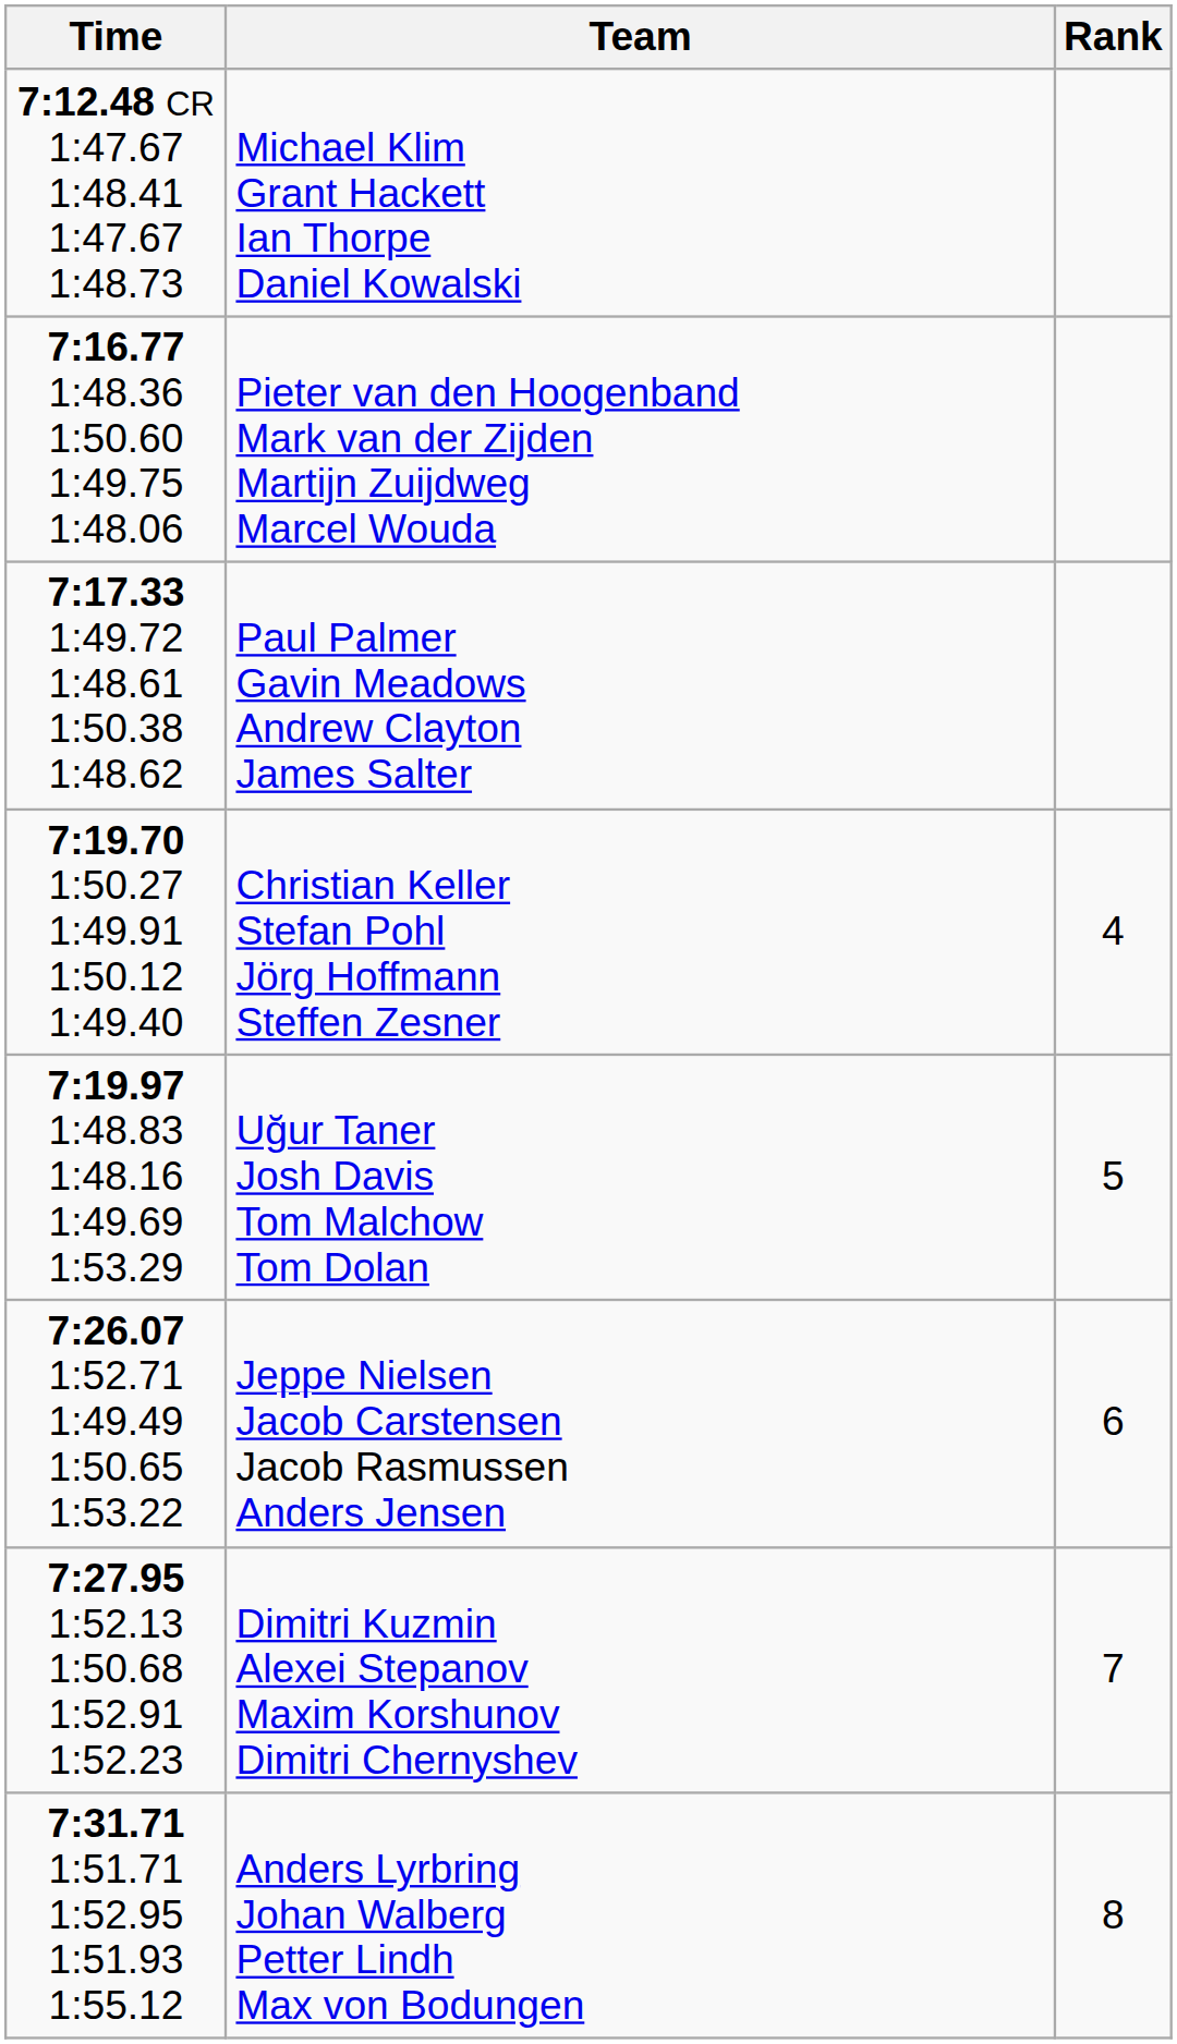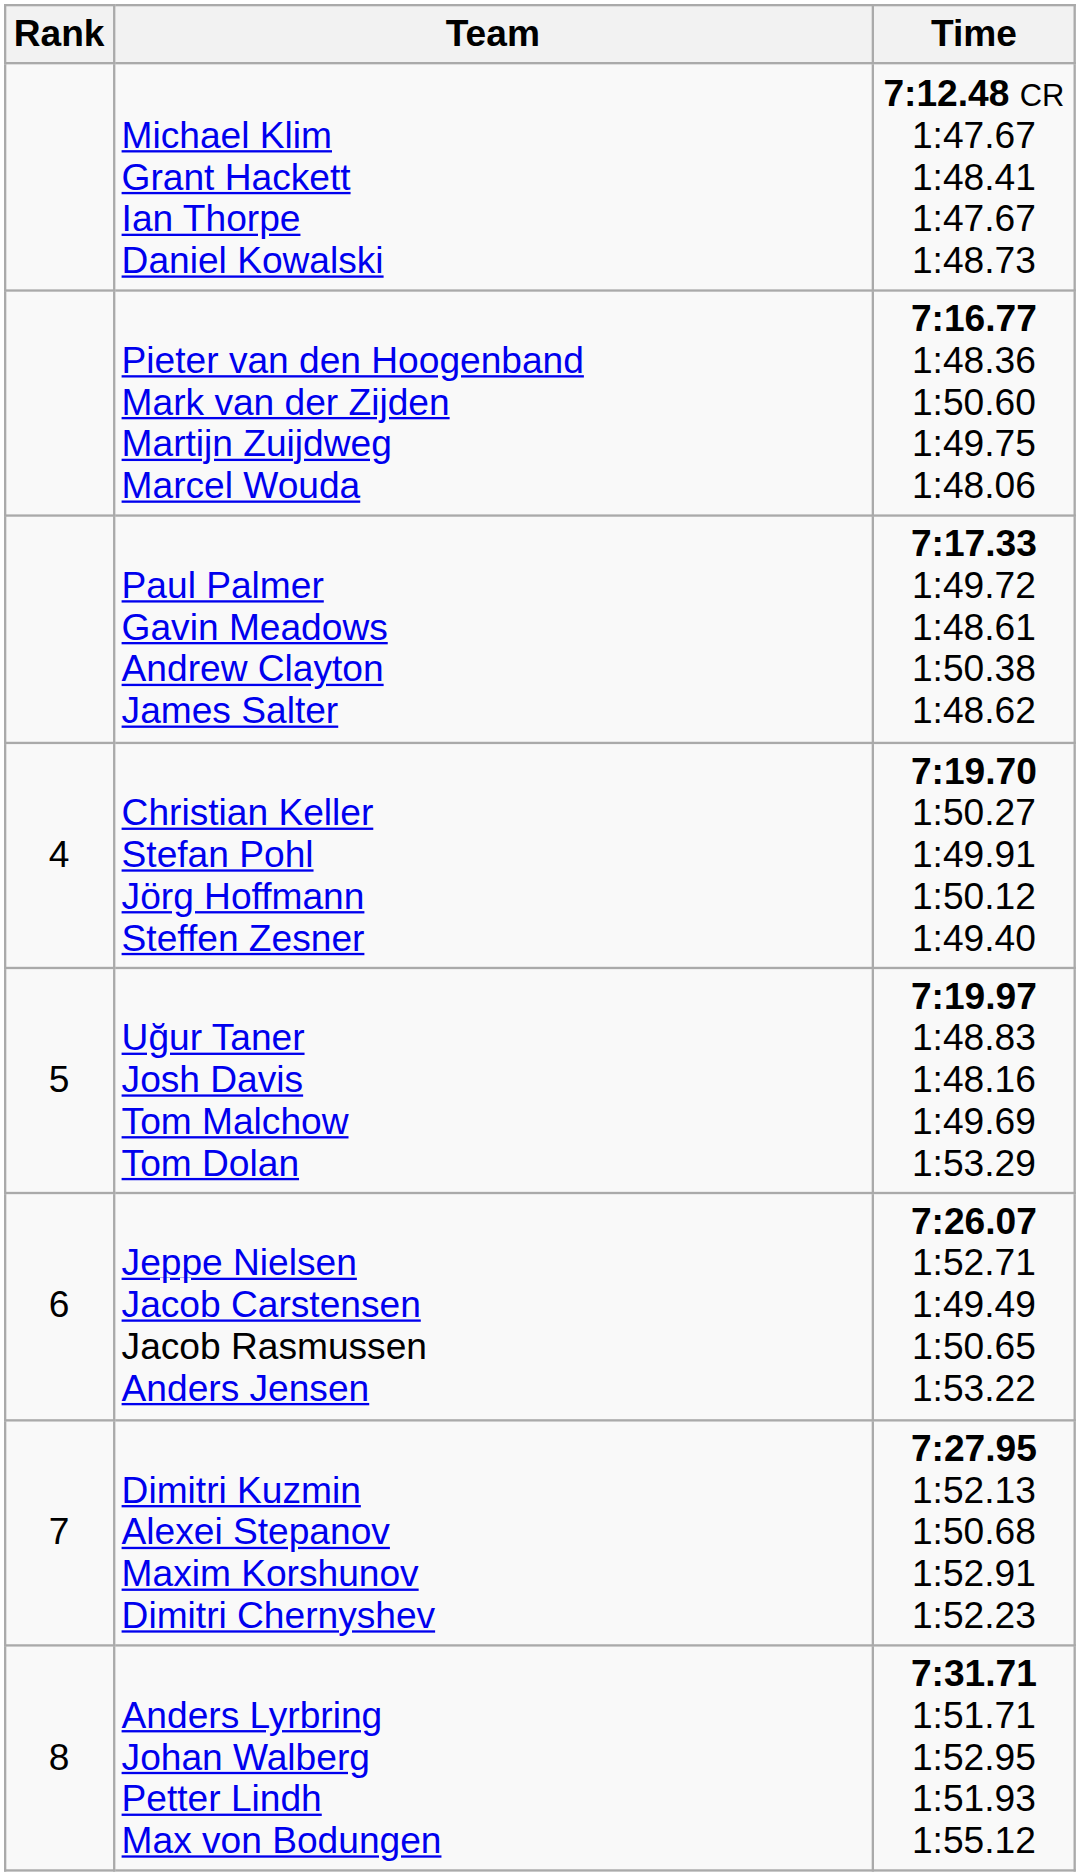columns swapped: Rank <-> Time
